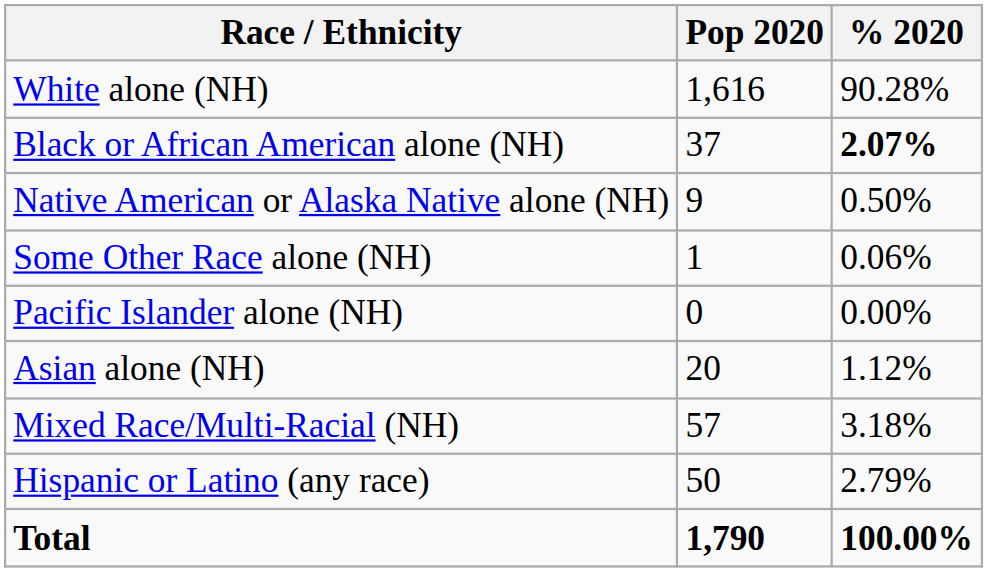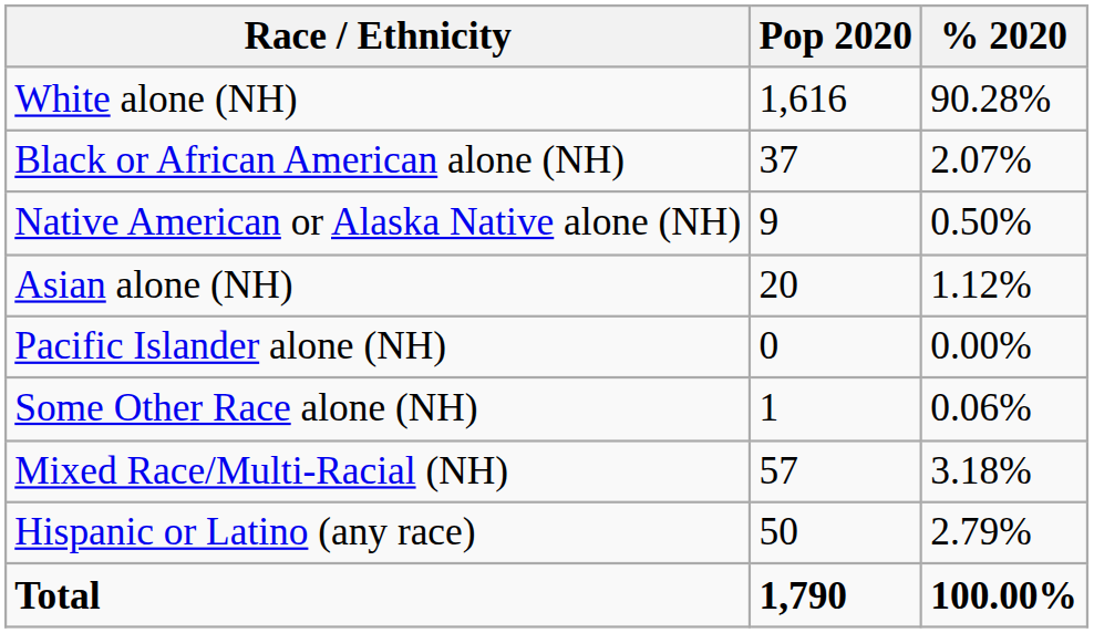Black or African American alone (NH) | % 2020: bold -> normal
rows swapped: Asian alone (NH) <-> Some Other Race alone (NH)
